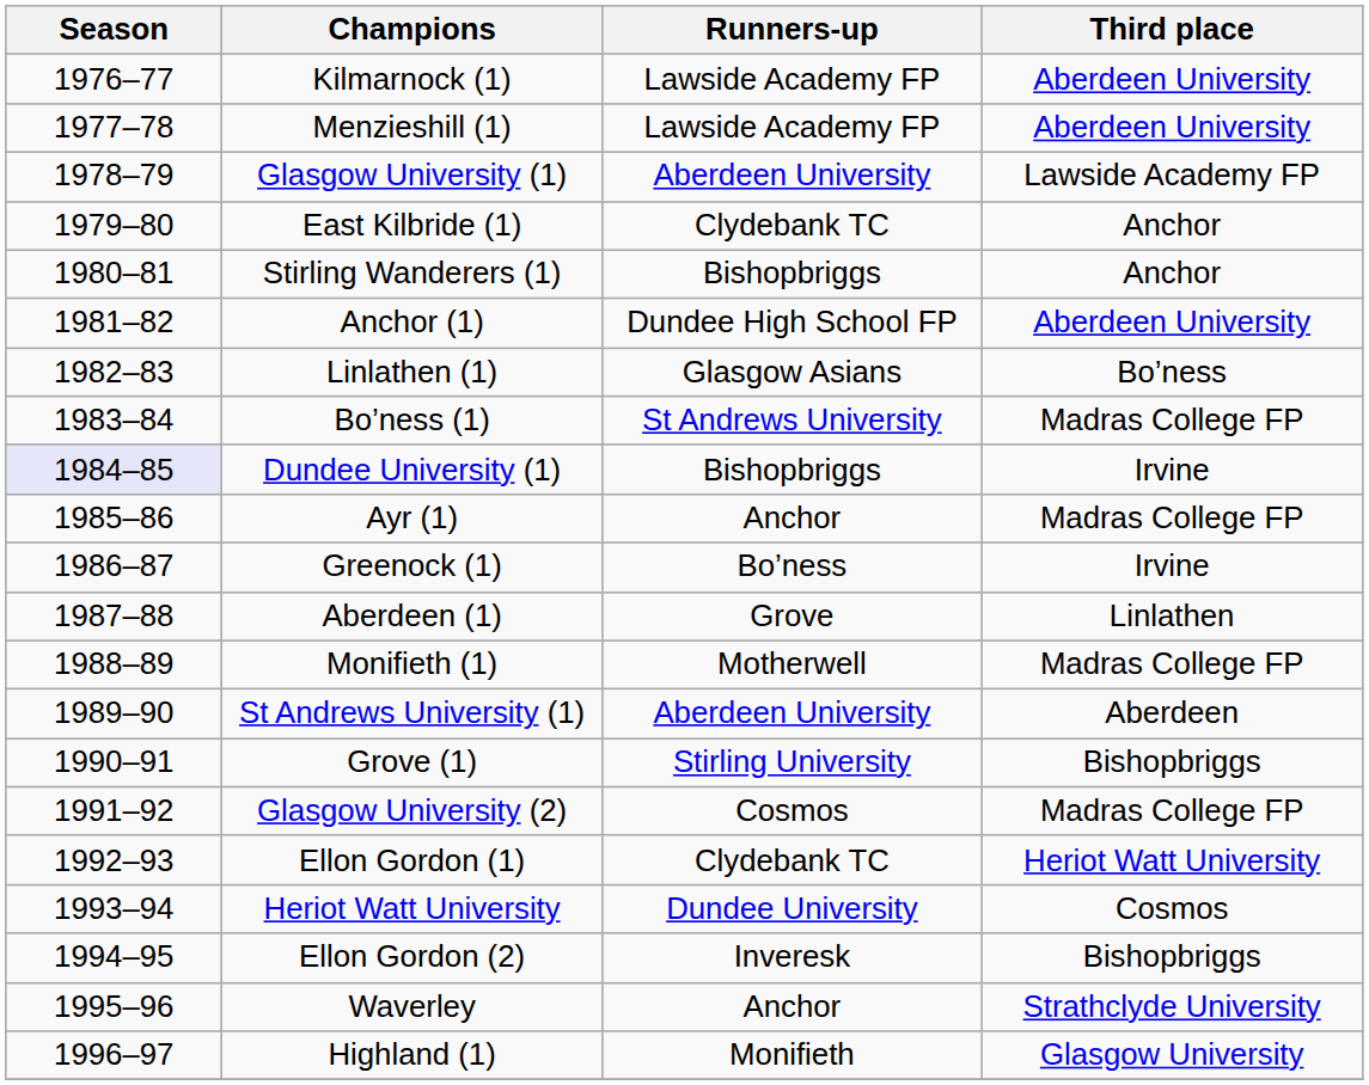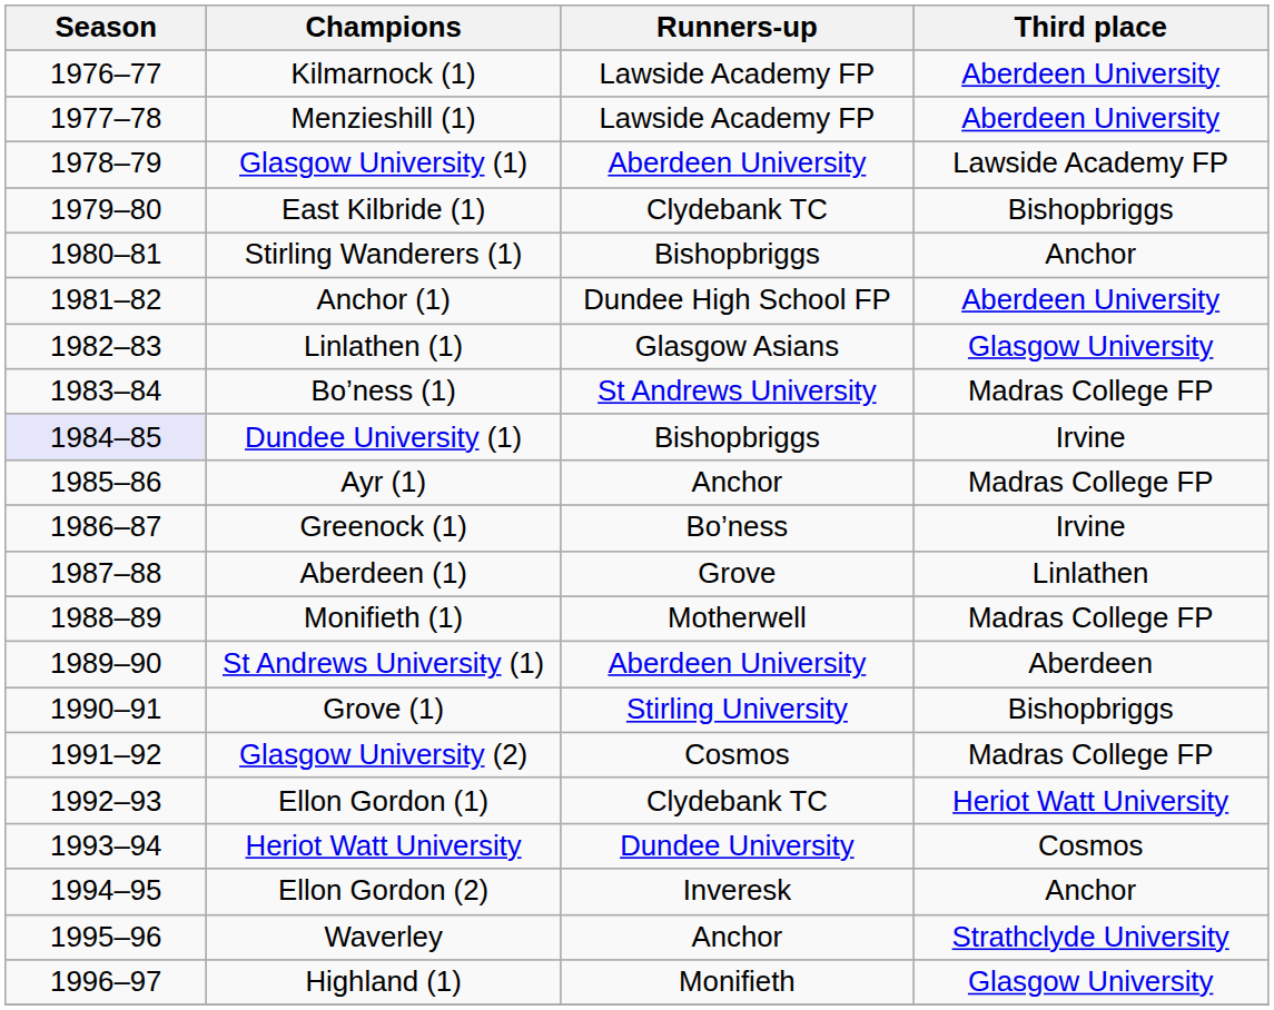East Kilbride (1) | Third place: Anchor -> Bishopbriggs
Linlathen (1) | Third place: Bo’ness -> Glasgow University
Ellon Gordon (2) | Third place: Bishopbriggs -> Anchor
